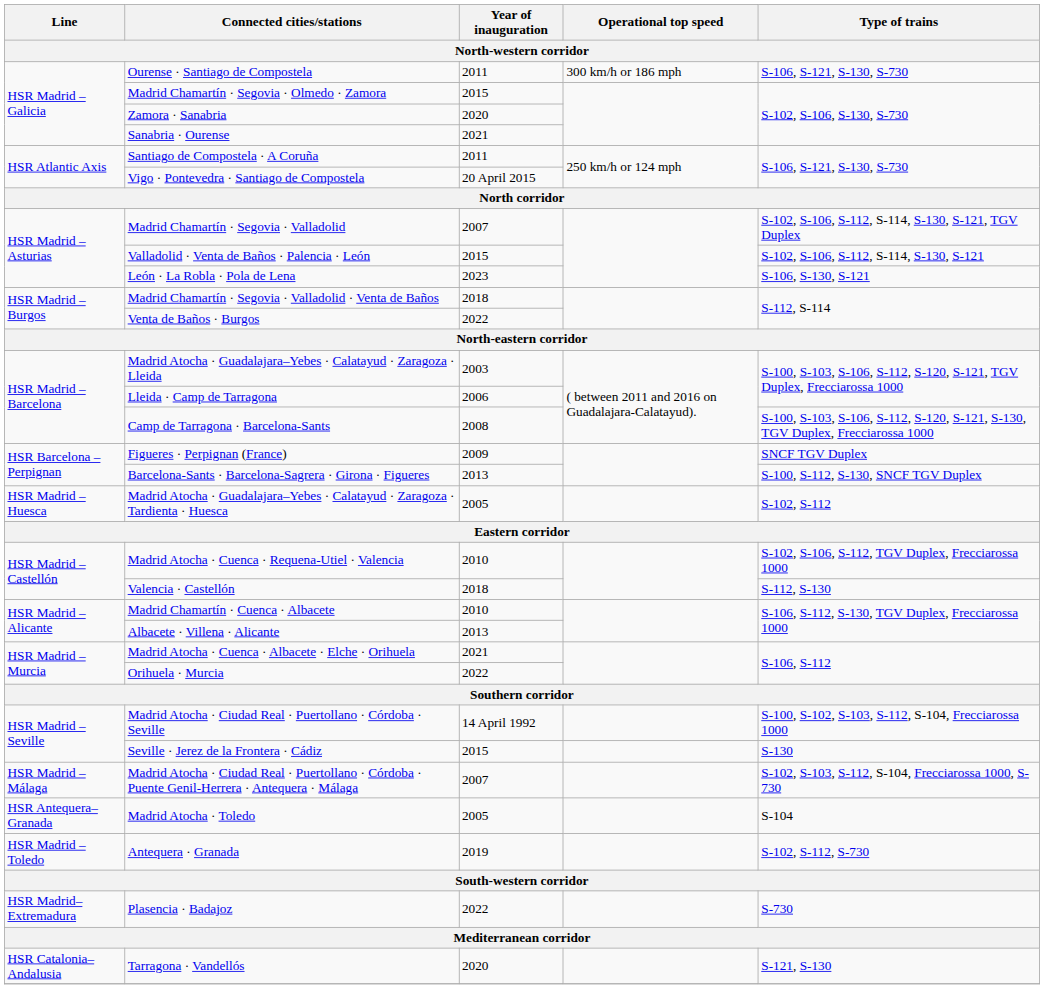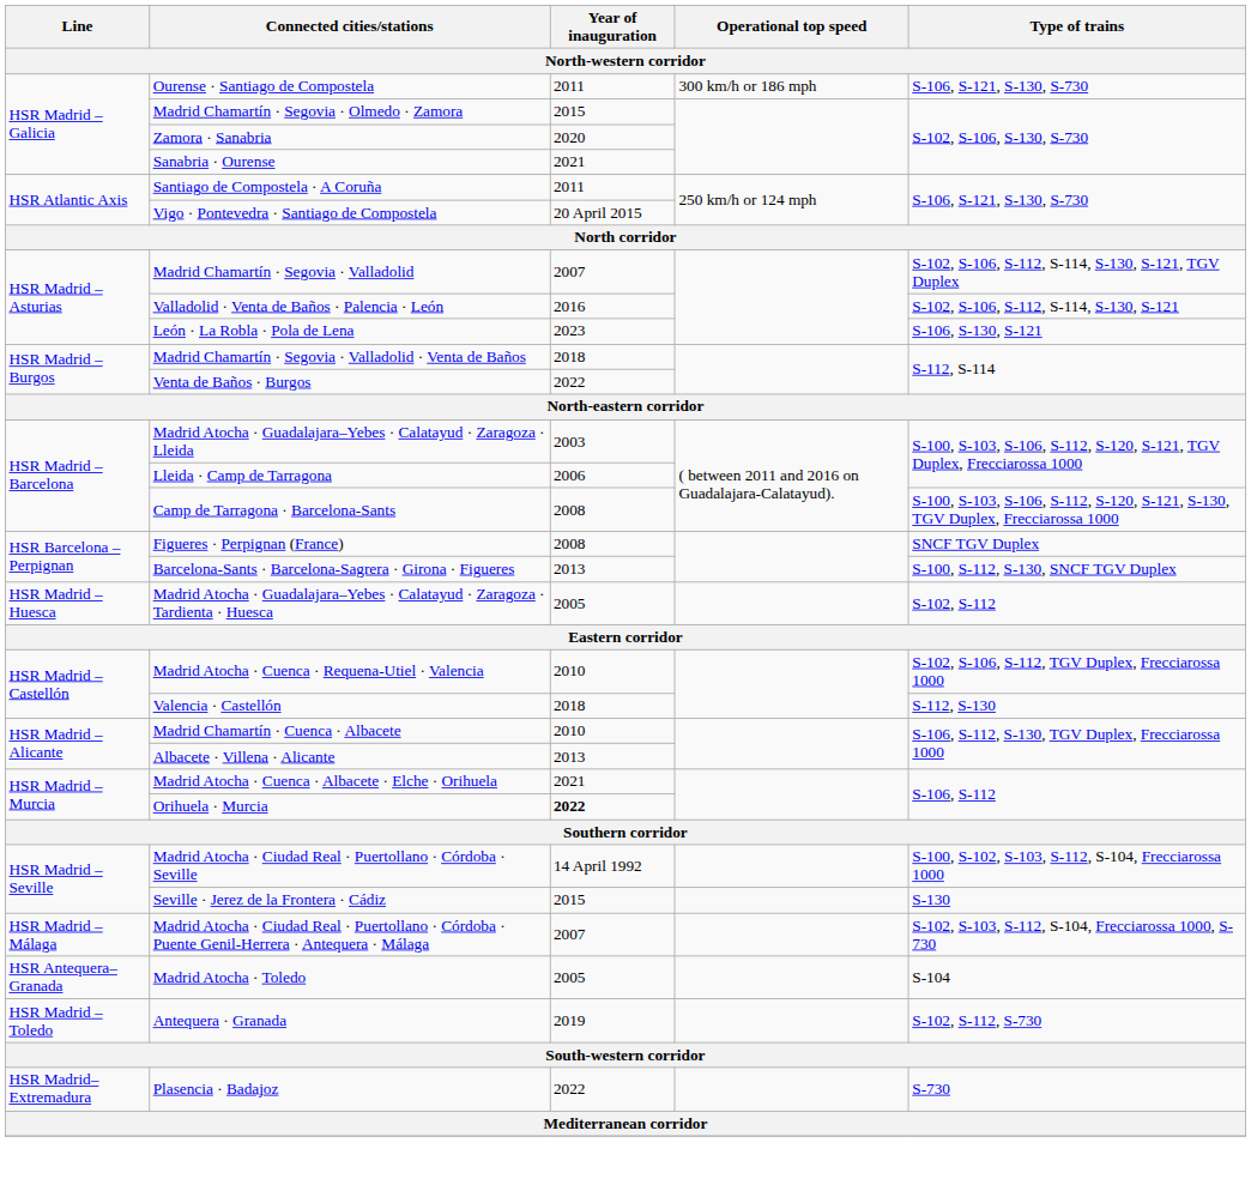Valladolid · Venta de Baños · Palencia · León | Year of inauguration: 2015 -> 2016
Figueres · Perpignan (France) | Year of inauguration: 2009 -> 2008
Orihuela · Murcia | Year of inauguration: normal -> bold
- row: HSR Catalonia–Andalusia | Tarragona · Vandellós | 2020 | S-121, S-130
